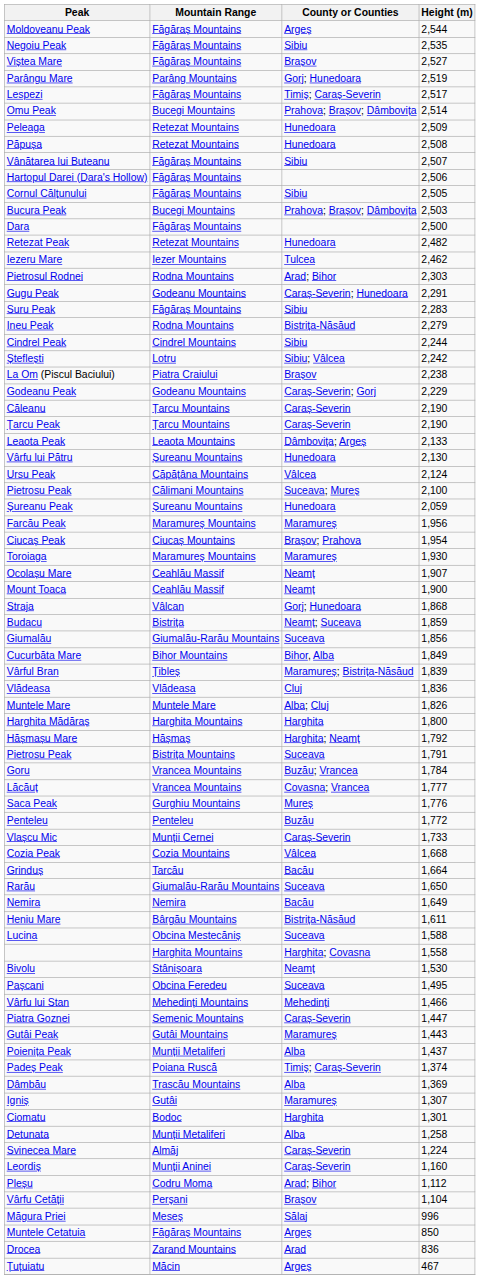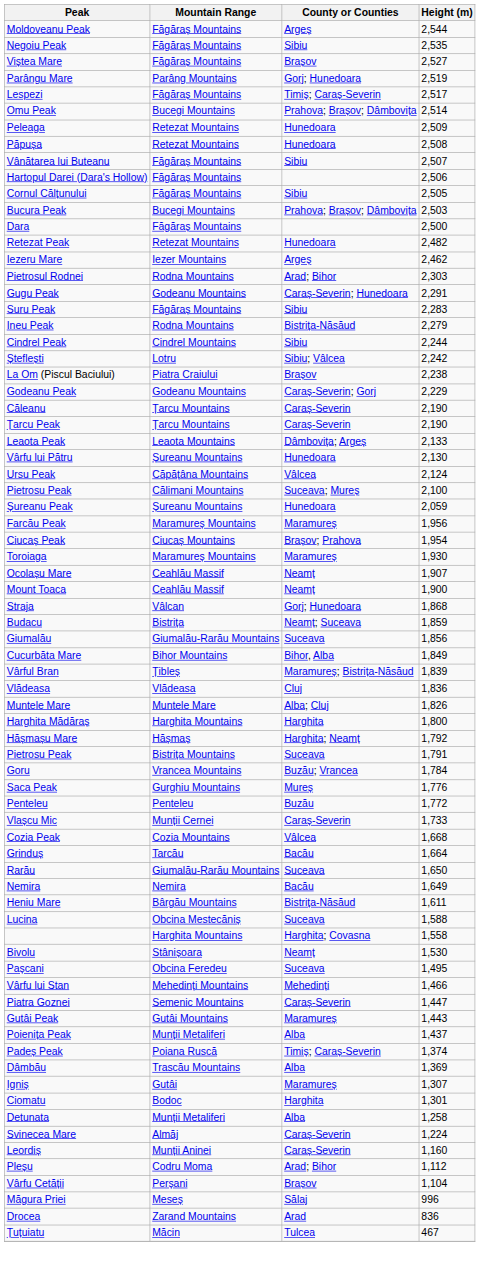Iezeru Mare | County or Counties: Tulcea -> Argeș
- row: Lăcăuț | Vrancea Mountains | Covasna; Vrancea | 1,777
- row: Muntele Cetatuia | Făgăraș Mountains | Argeș | 850
Țuțuiatu | County or Counties: Argeș -> Tulcea
